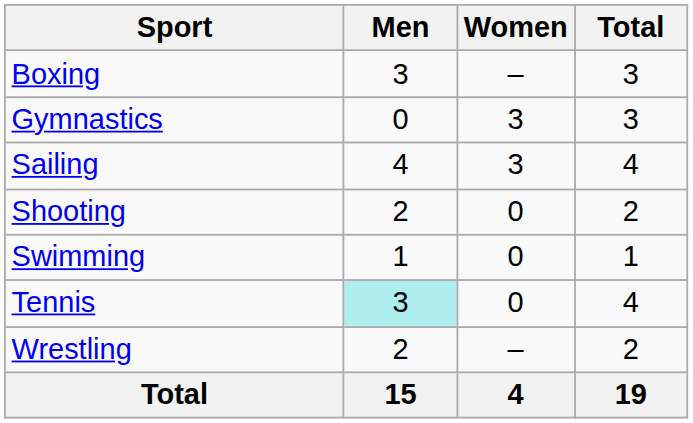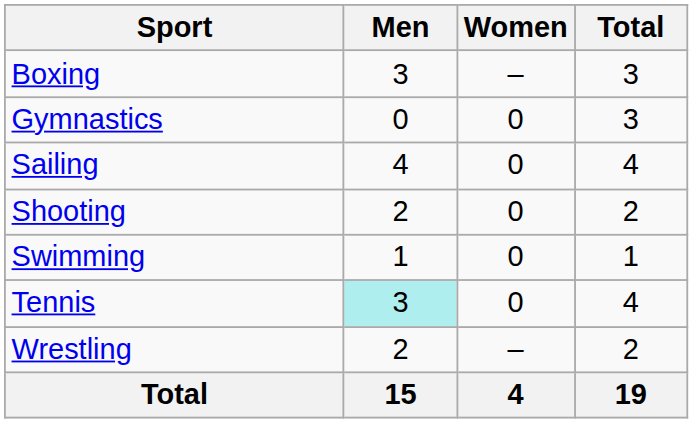Gymnastics | Women: 3 -> 0
Sailing | Women: 3 -> 0
